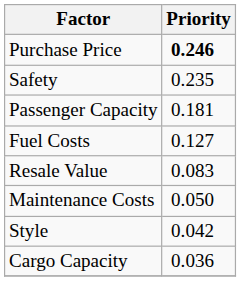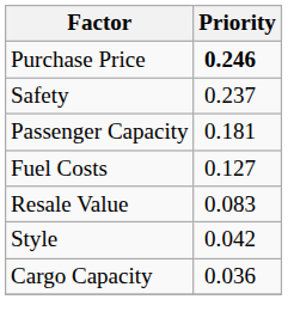Safety | Priority: 0.235 -> 0.237
- row: Maintenance Costs | 0.050
